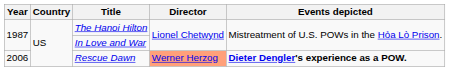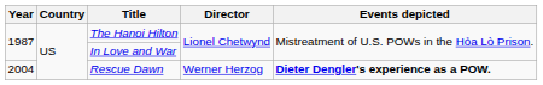Rescue Dawn | Year: 2006 -> 2004
Rescue Dawn | Director: lightsalmon background -> no background
